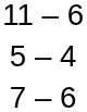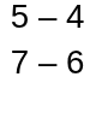- row: 11 – 6
